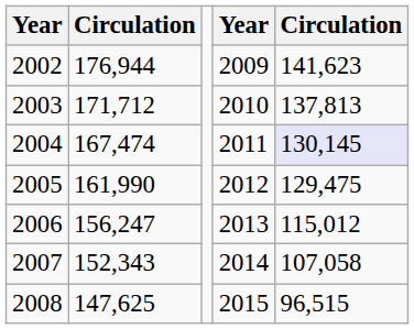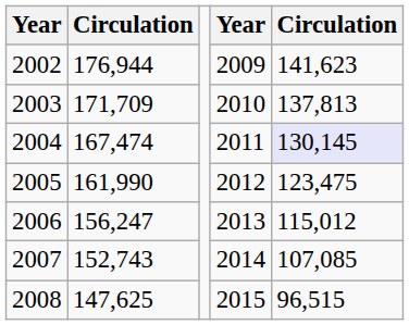2003 | column 2: 171,712 -> 171,709
2005 | column 5: 129,475 -> 123,475
2007 | column 2: 152,343 -> 152,743
2007 | column 5: 107,058 -> 107,085
